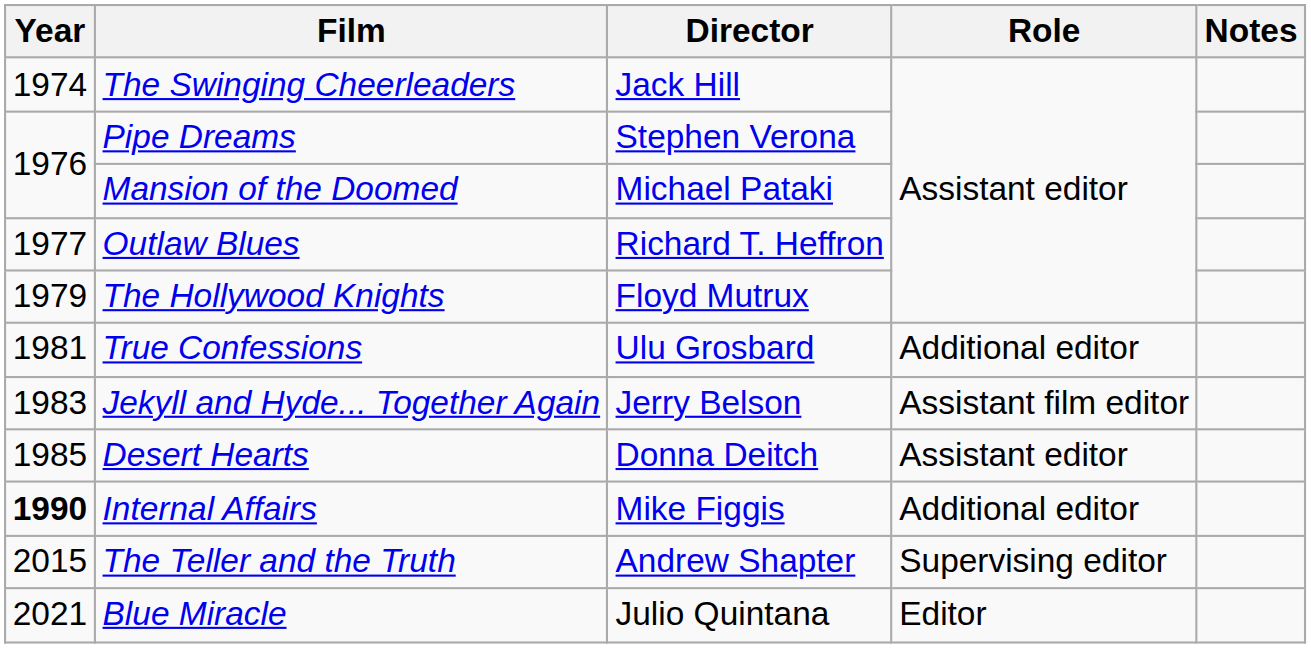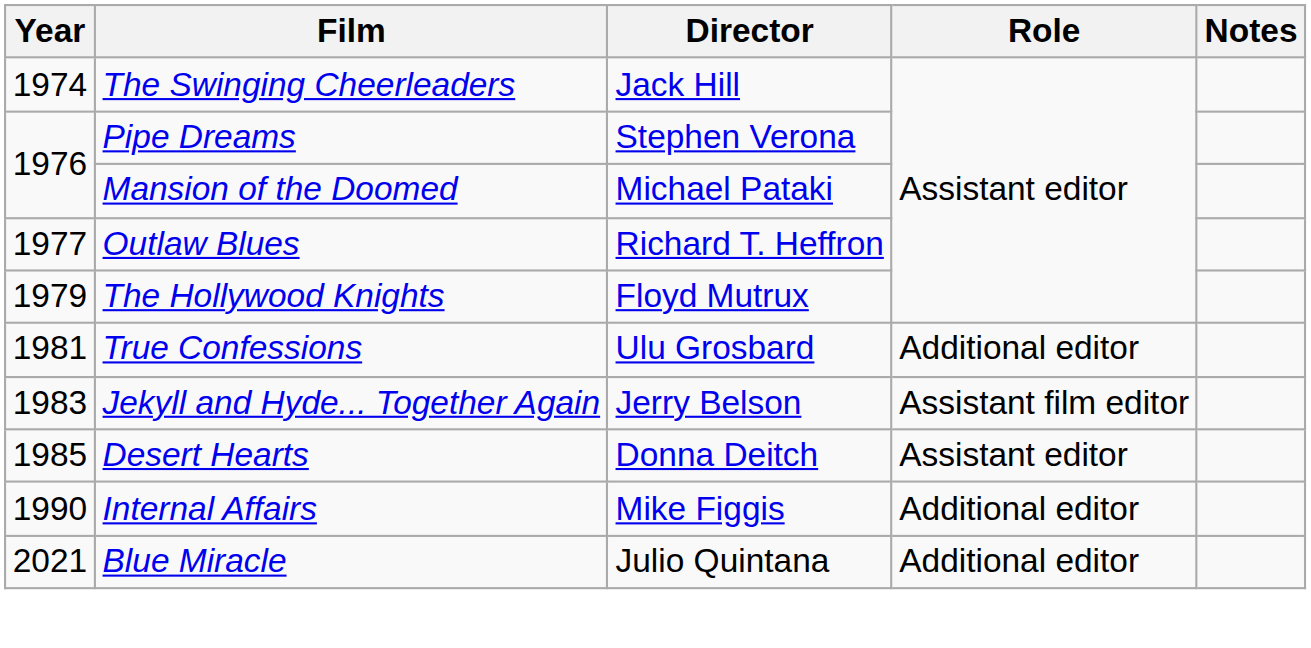Internal Affairs | Year: bold -> normal
- row: 2015 | The Teller and the Truth | Andrew Shapter | Supervising editor
Blue Miracle | Role: Editor -> Additional editor
